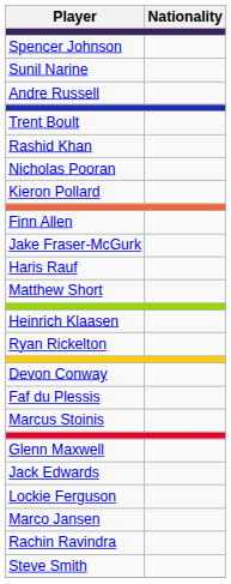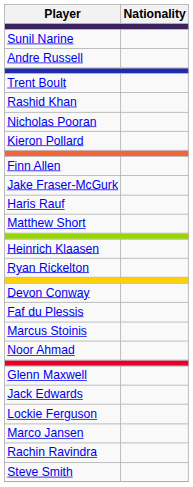- row: Spencer Johnson
+ row: Noor Ahmad
